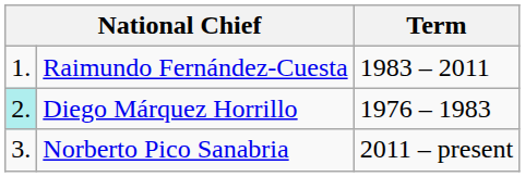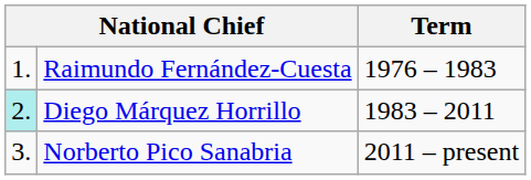Raimundo Fernández-Cuesta | Term: 1983 – 2011 -> 1976 – 1983
Diego Márquez Horrillo | Term: 1976 – 1983 -> 1983 – 2011
